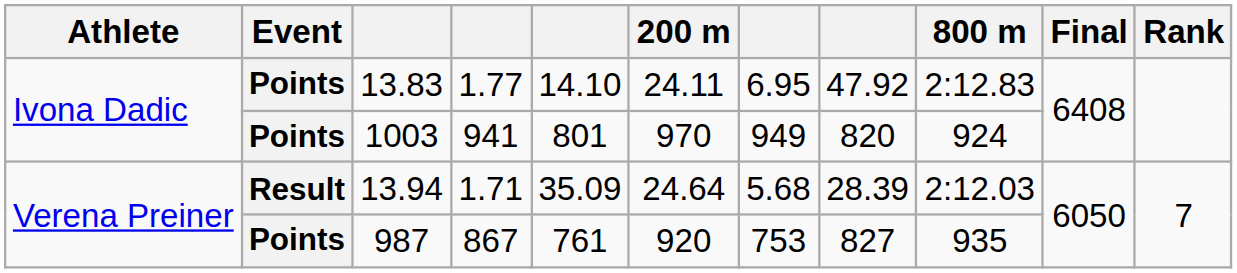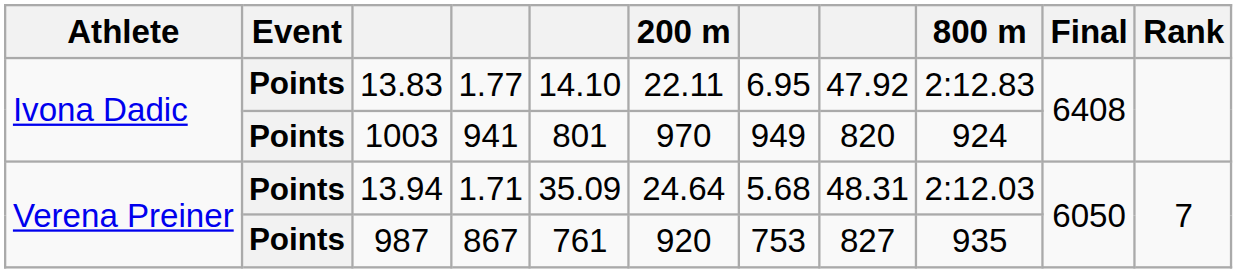13.83 | 200 m: 24.11 -> 22.11
13.94 | Event: Result -> Points
13.94 | column 8: 28.39 -> 48.31
